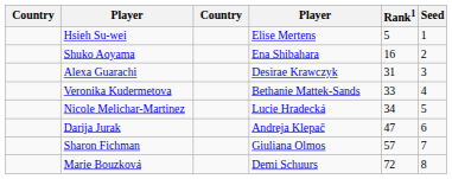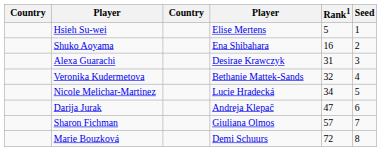Veronika Kudermetova | Rank1: 33 -> 32
